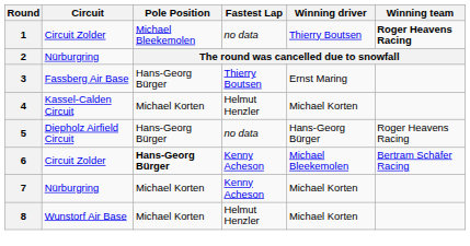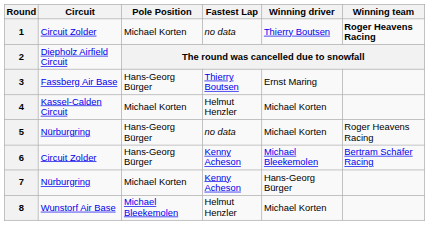1 | Pole Position: Michael Bleekemolen -> Michael Korten
2 | Circuit: Nürburgring -> Diepholz Airfield Circuit
5 | Circuit: Diepholz Airfield Circuit -> Nürburgring
5 | Winning driver: Hans-Georg Bürger -> Michael Korten
6 | Pole Position: bold -> normal
7 | Winning driver: Michael Korten -> Hans-Georg Bürger
8 | Pole Position: Michael Korten -> Michael Bleekemolen
